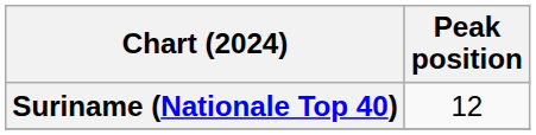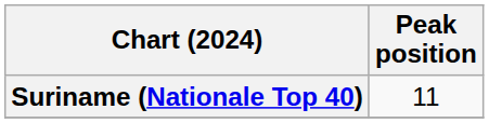Suriname (Nationale Top 40) | Peak position: 12 -> 11
